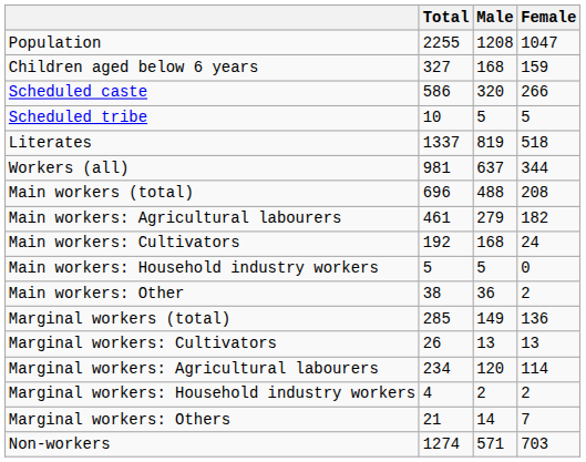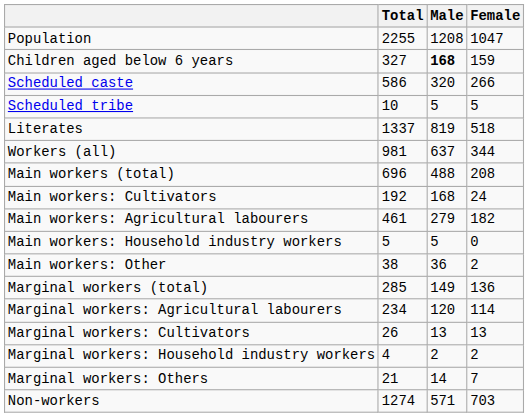Children aged below 6 years | Male: normal -> bold
rows swapped: Main workers: Cultivators <-> Main workers: Agricultural labourers
rows swapped: Marginal workers: Cultivators <-> Marginal workers: Agricultural labourers
